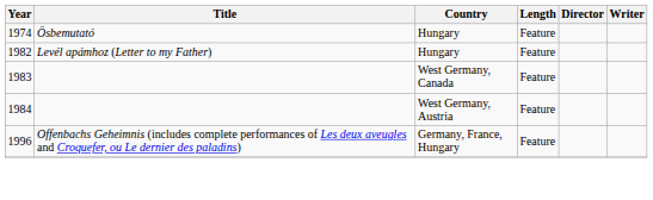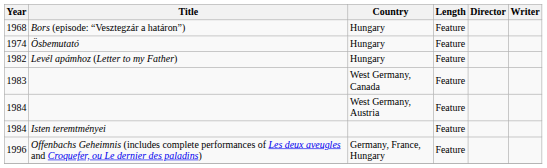+ row: 1968 | Bors (episode: “Vesztegzár a határon”) | Hungary | Feature
+ row: 1984 | Isten teremtményei | Feature
